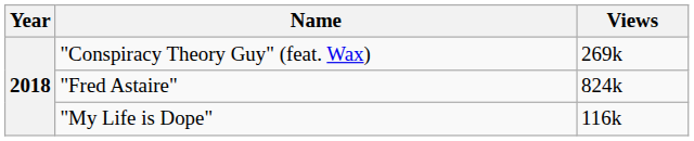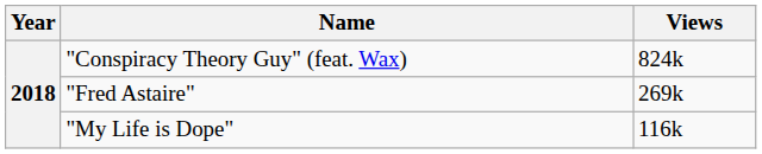"Conspiracy Theory Guy" (feat. Wax) | Views: 269k -> 824k
"Fred Astaire" | Views: 824k -> 269k
